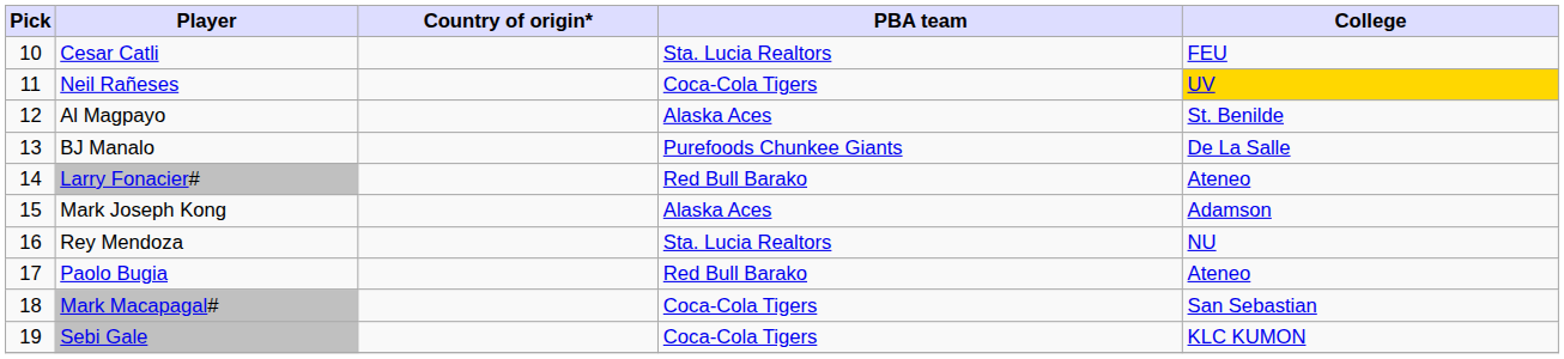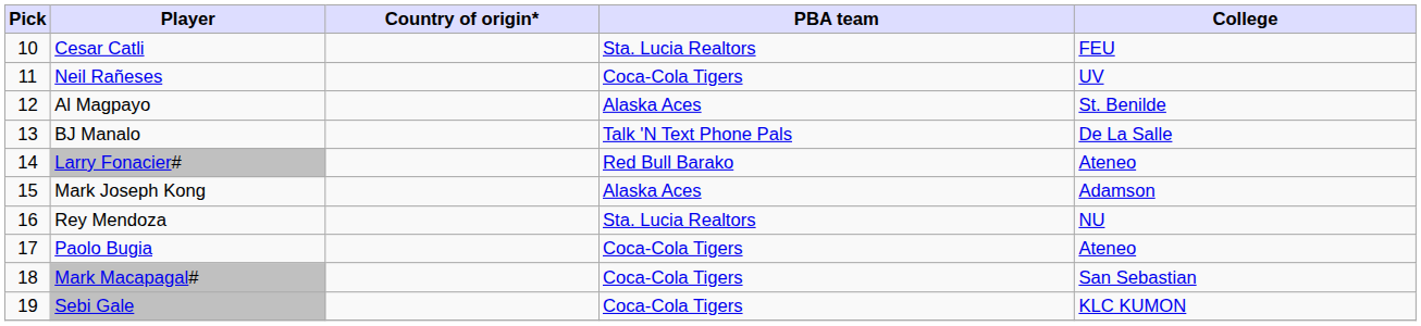Neil Rañeses | College: gold background -> no background
BJ Manalo | PBA team: Purefoods Chunkee Giants -> Talk 'N Text Phone Pals
Paolo Bugia | PBA team: Red Bull Barako -> Coca-Cola Tigers
